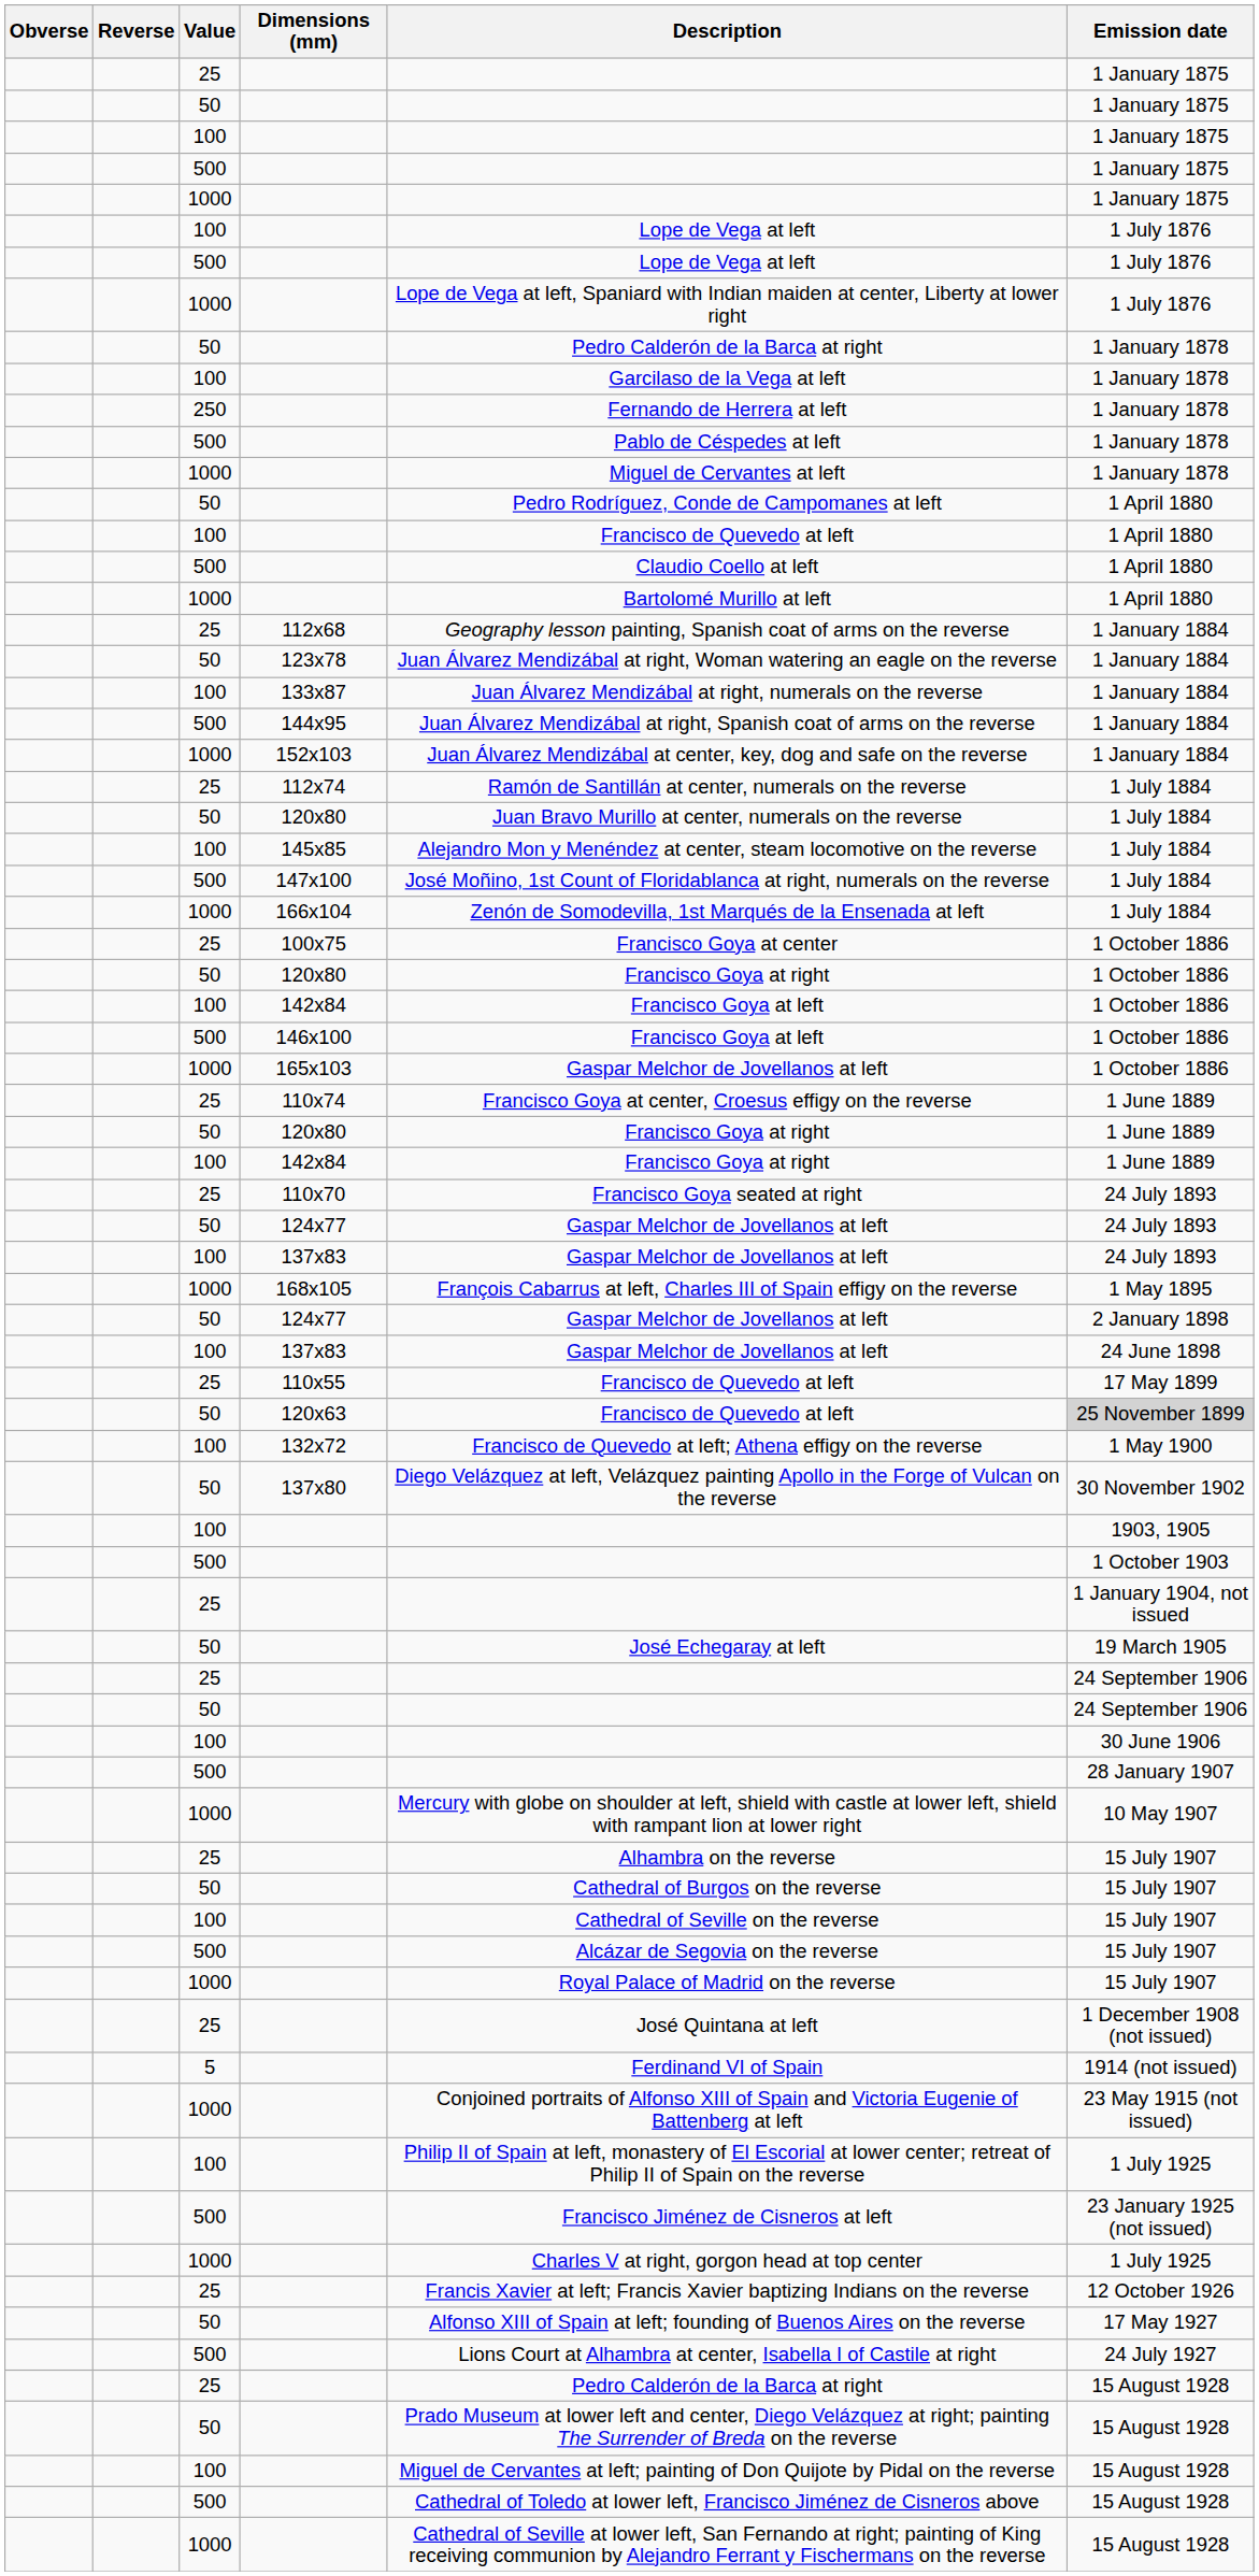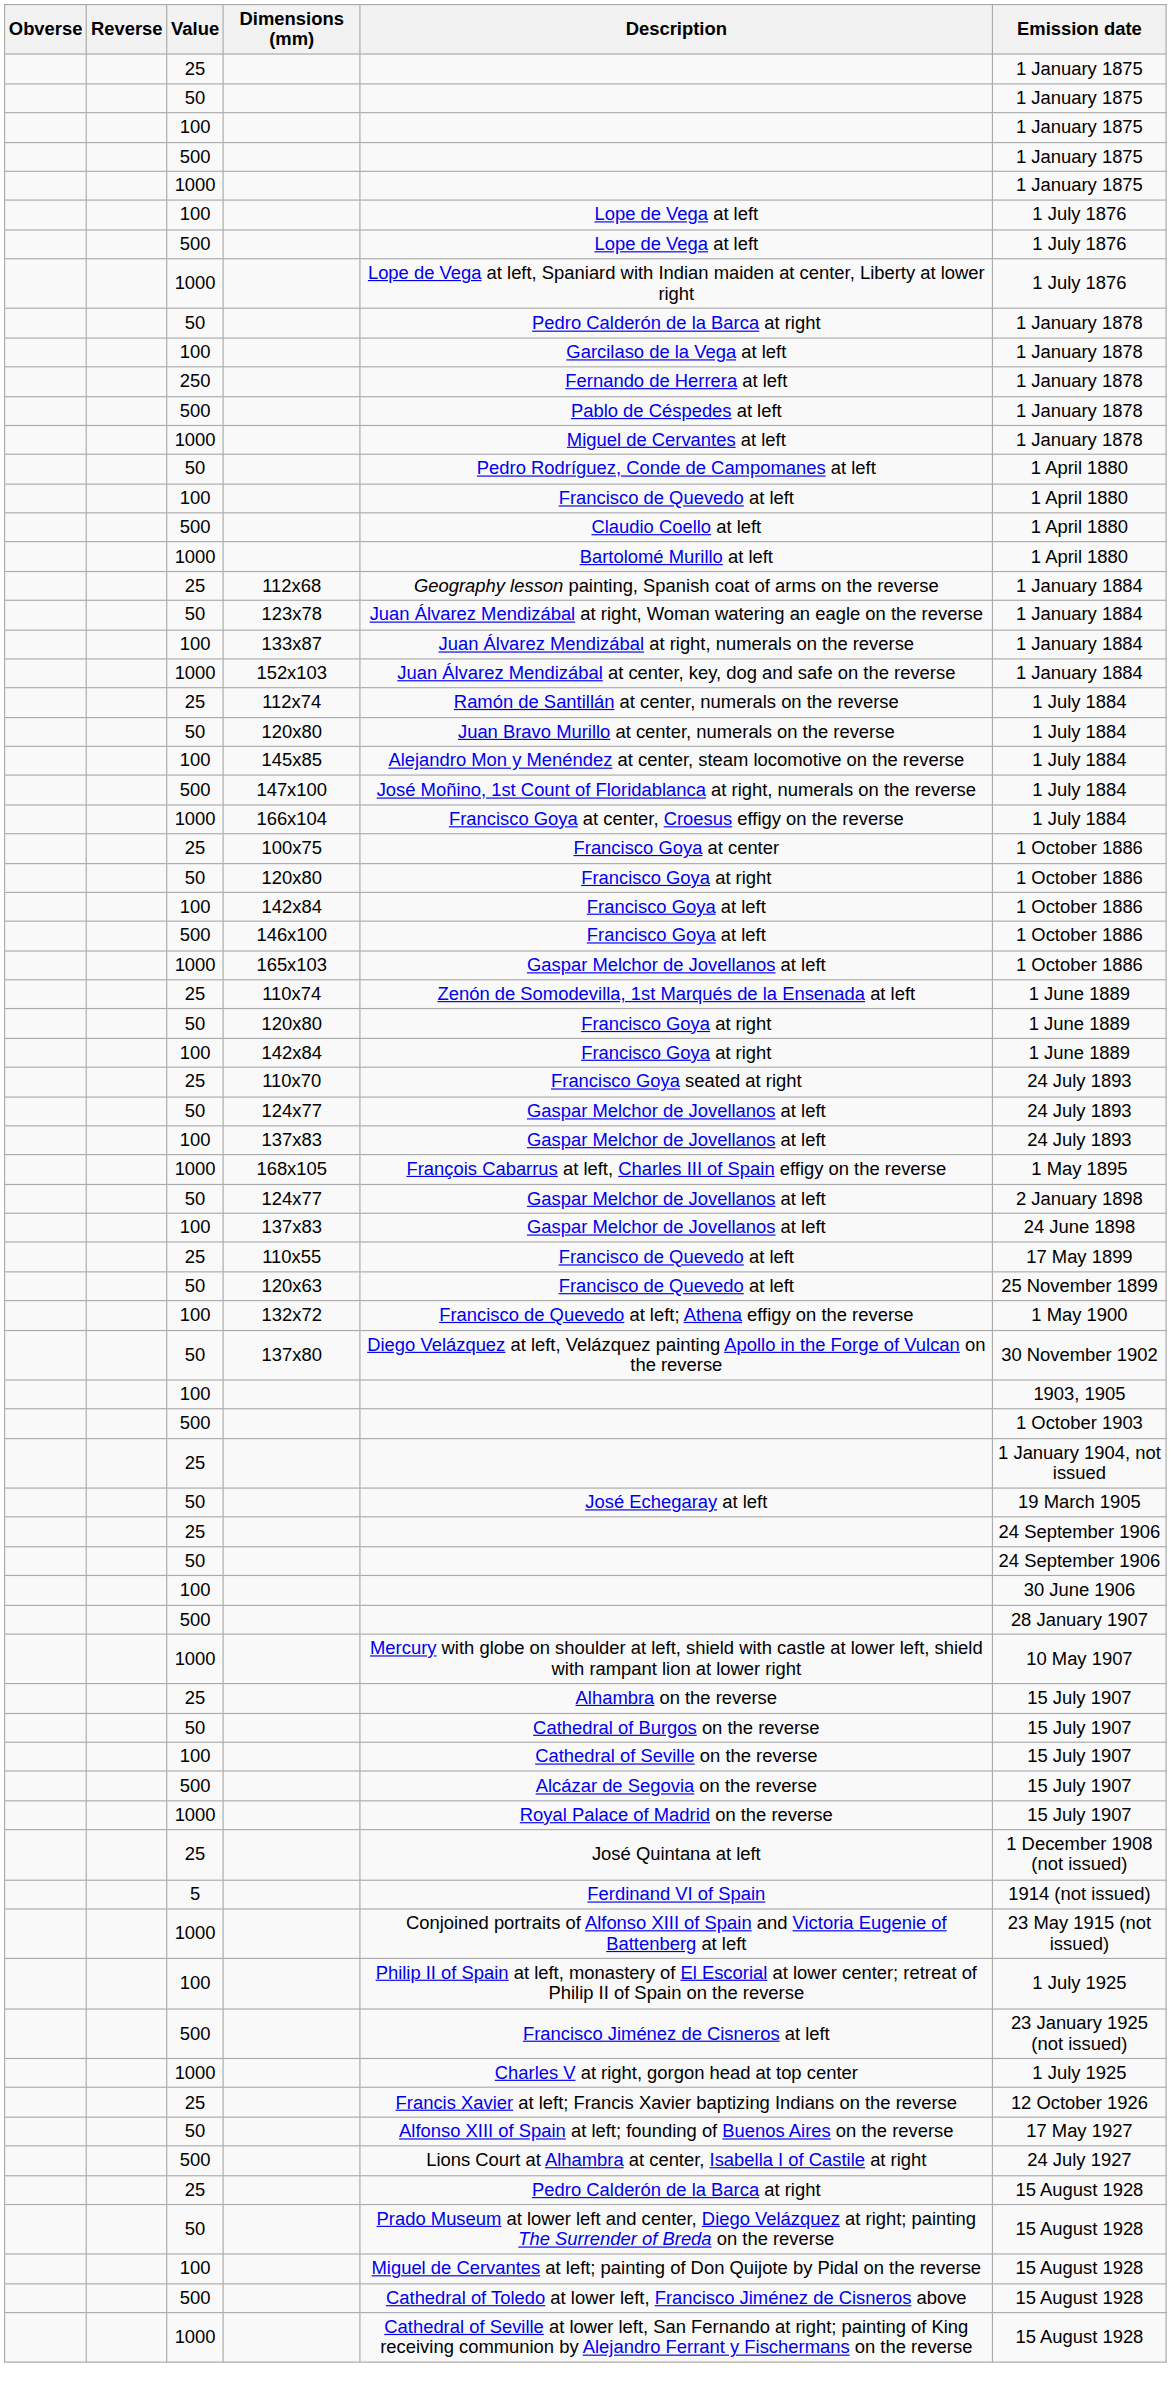- row: 500 | 144x95 | Juan Álvarez Mendizábal at right, Spanish coat of arms on the reverse | 1 January 1884
166x104 | Description: Zenón de Somodevilla, 1st Marqués de la Ensenada at left -> Francisco Goya at center, Croesus effigy on the reverse
110x74 | Description: Francisco Goya at center, Croesus effigy on the reverse -> Zenón de Somodevilla, 1st Marqués de la Ensenada at left
120x63 | Emission date: lightgrey background -> no background
